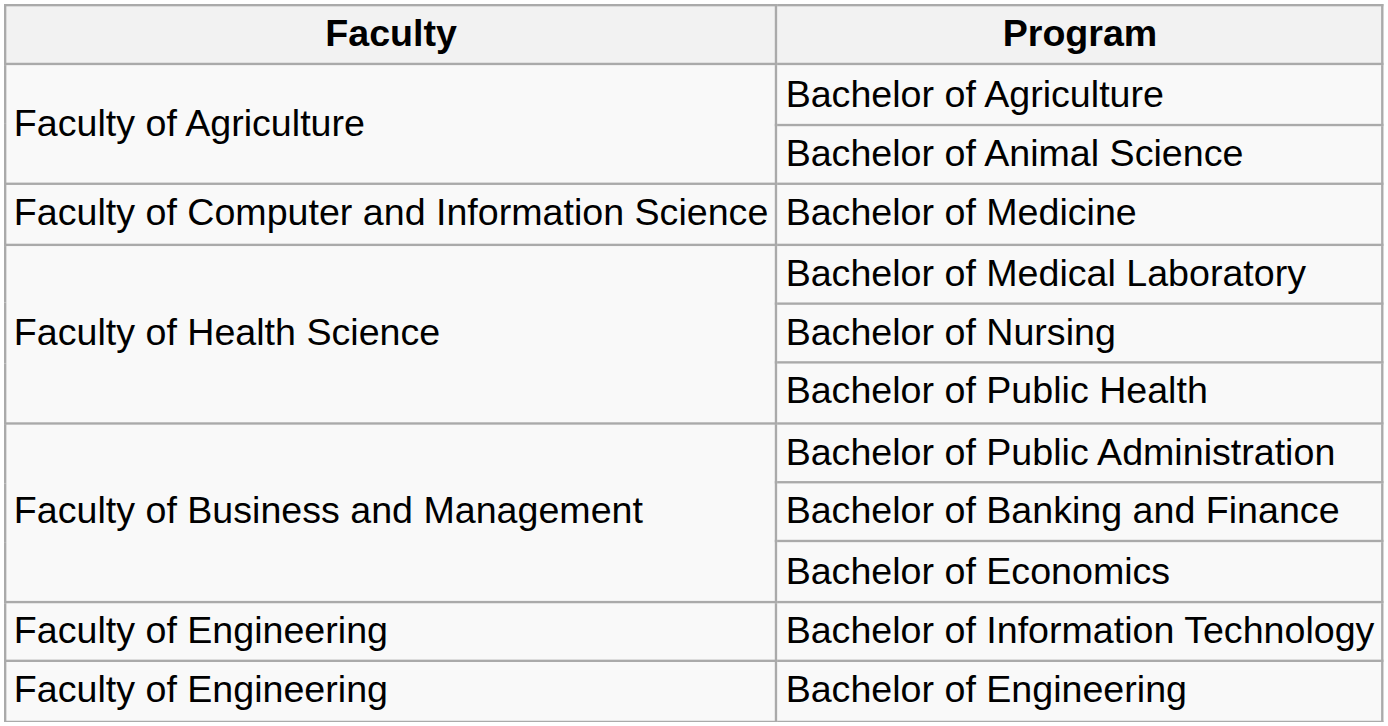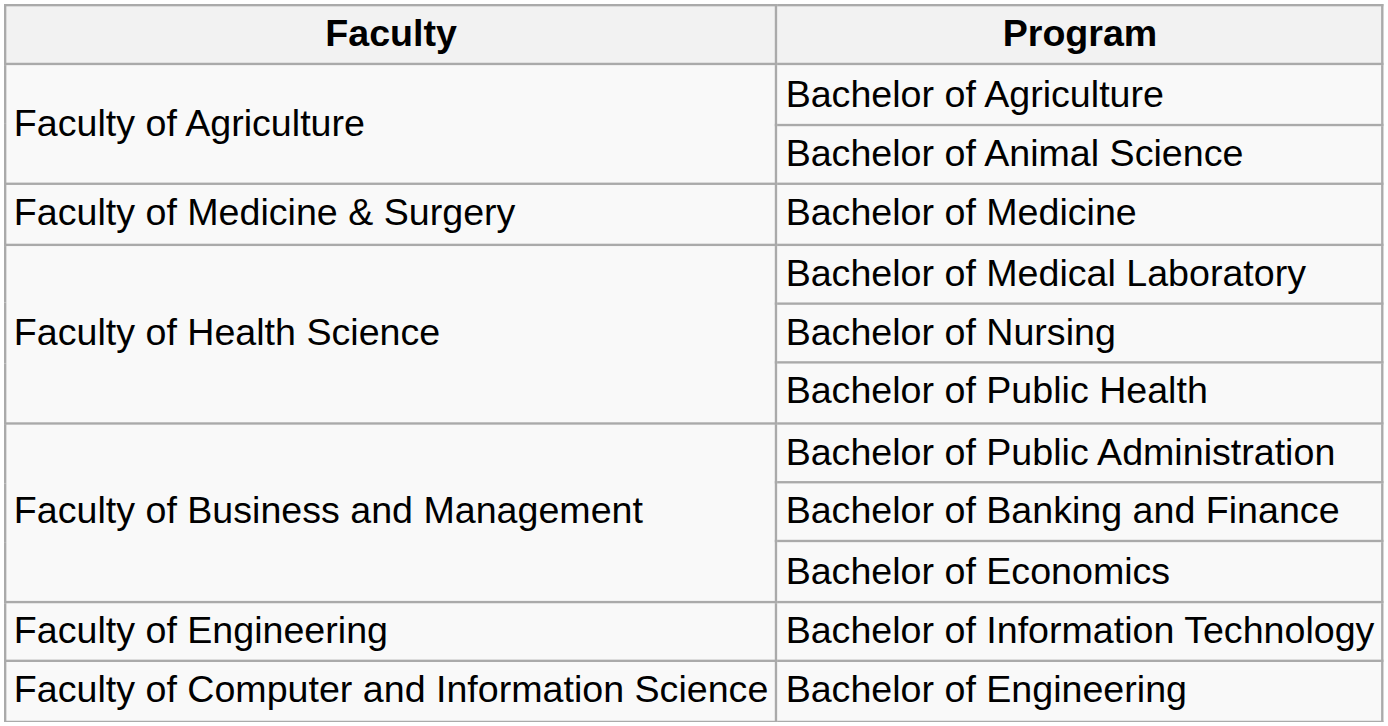Bachelor of Medicine | Faculty: Faculty of Computer and Information Science -> Faculty of Medicine & Surgery
Bachelor of Engineering | Faculty: Faculty of Engineering -> Faculty of Computer and Information Science
